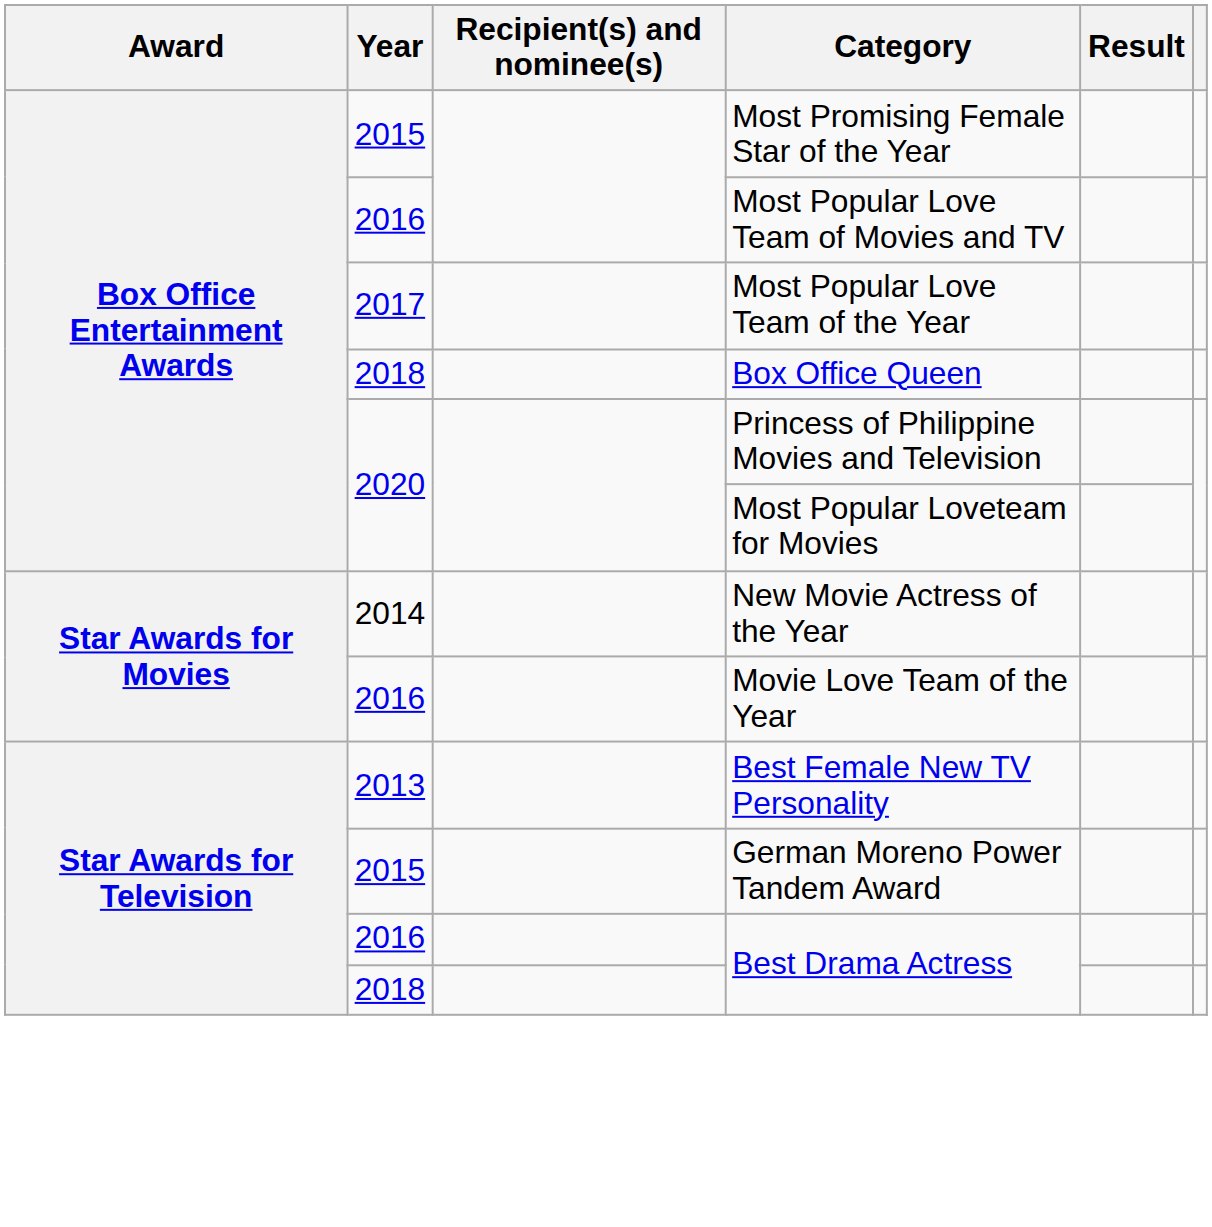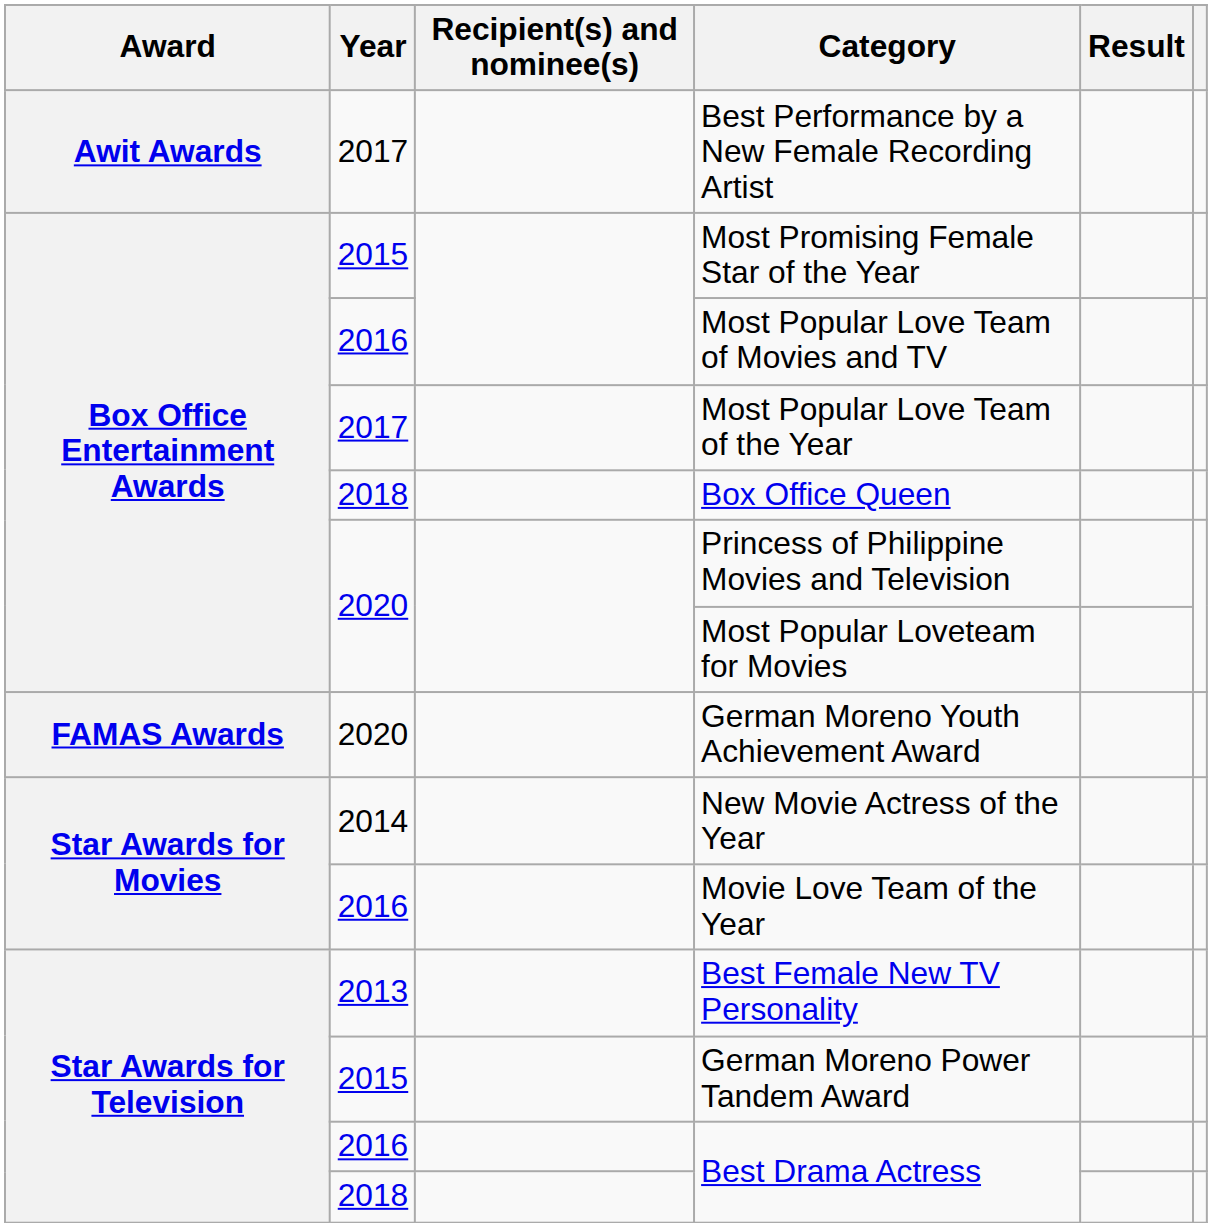+ row: Awit Awards | 2017 | Best Performance by a New Female Recording Artist
+ row: FAMAS Awards | 2020 | German Moreno Youth Achievement Award
